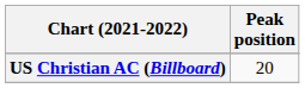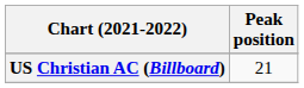US Christian AC (Billboard) | Peak position: 20 -> 21
